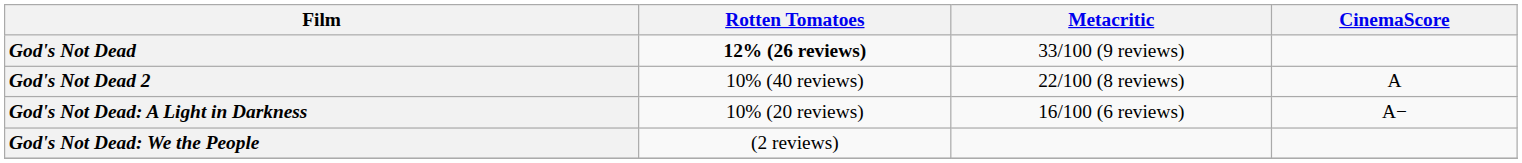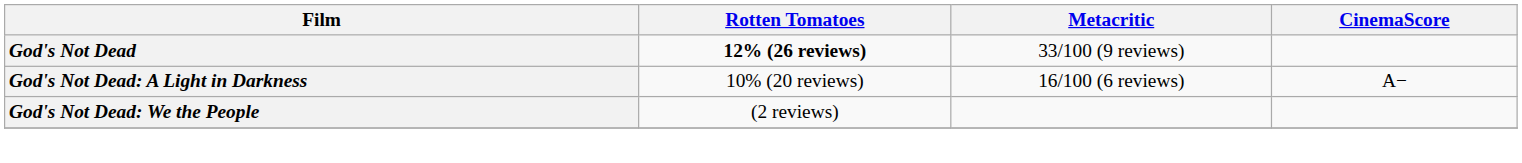- row: God's Not Dead 2 | 10% (40 reviews) | 22/100 (8 reviews) | A
